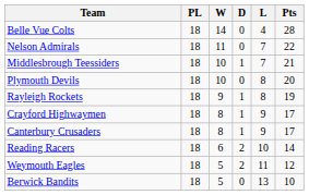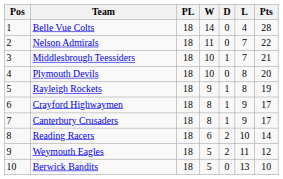+ column: Pos | 1 | 2 | 3 | 4 | 5 | 6 | 7 | 8 | 9 | 10
